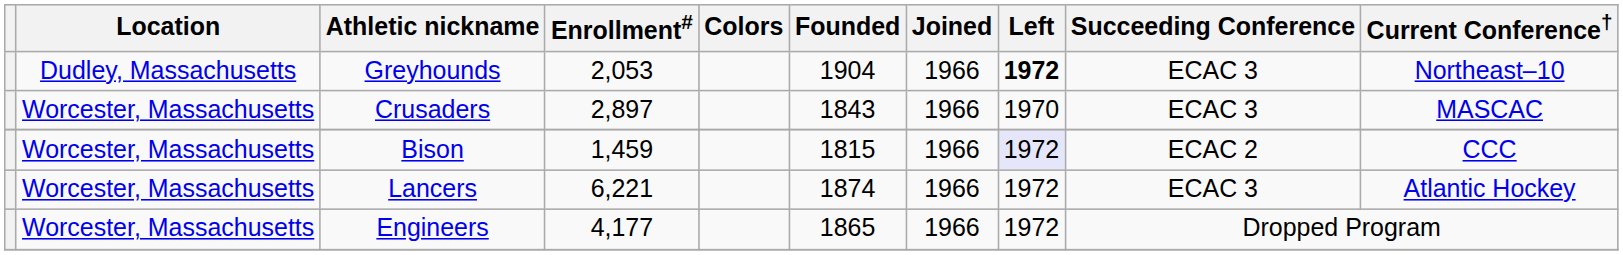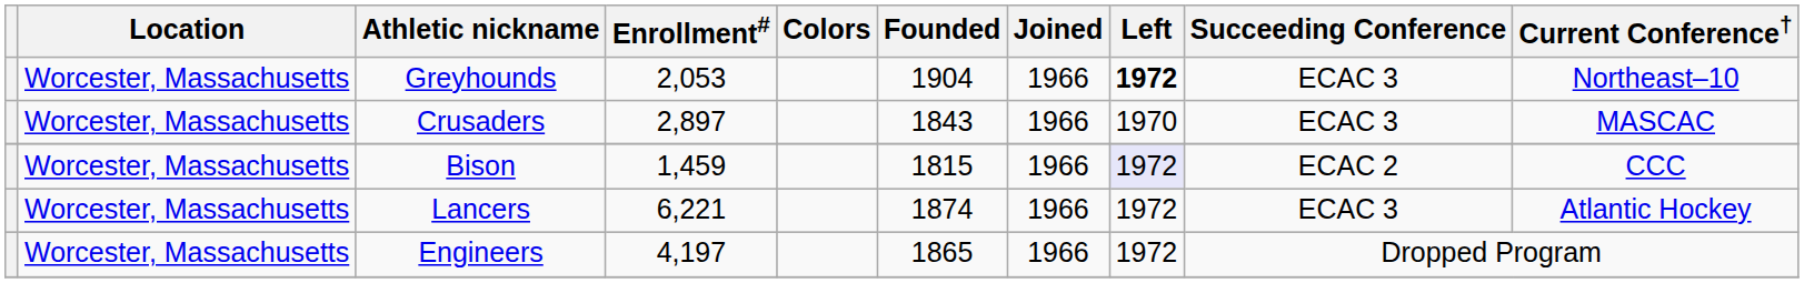Greyhounds | Location: Dudley, Massachusetts -> Worcester, Massachusetts
Engineers | Enrollment#: 4,177 -> 4,197
